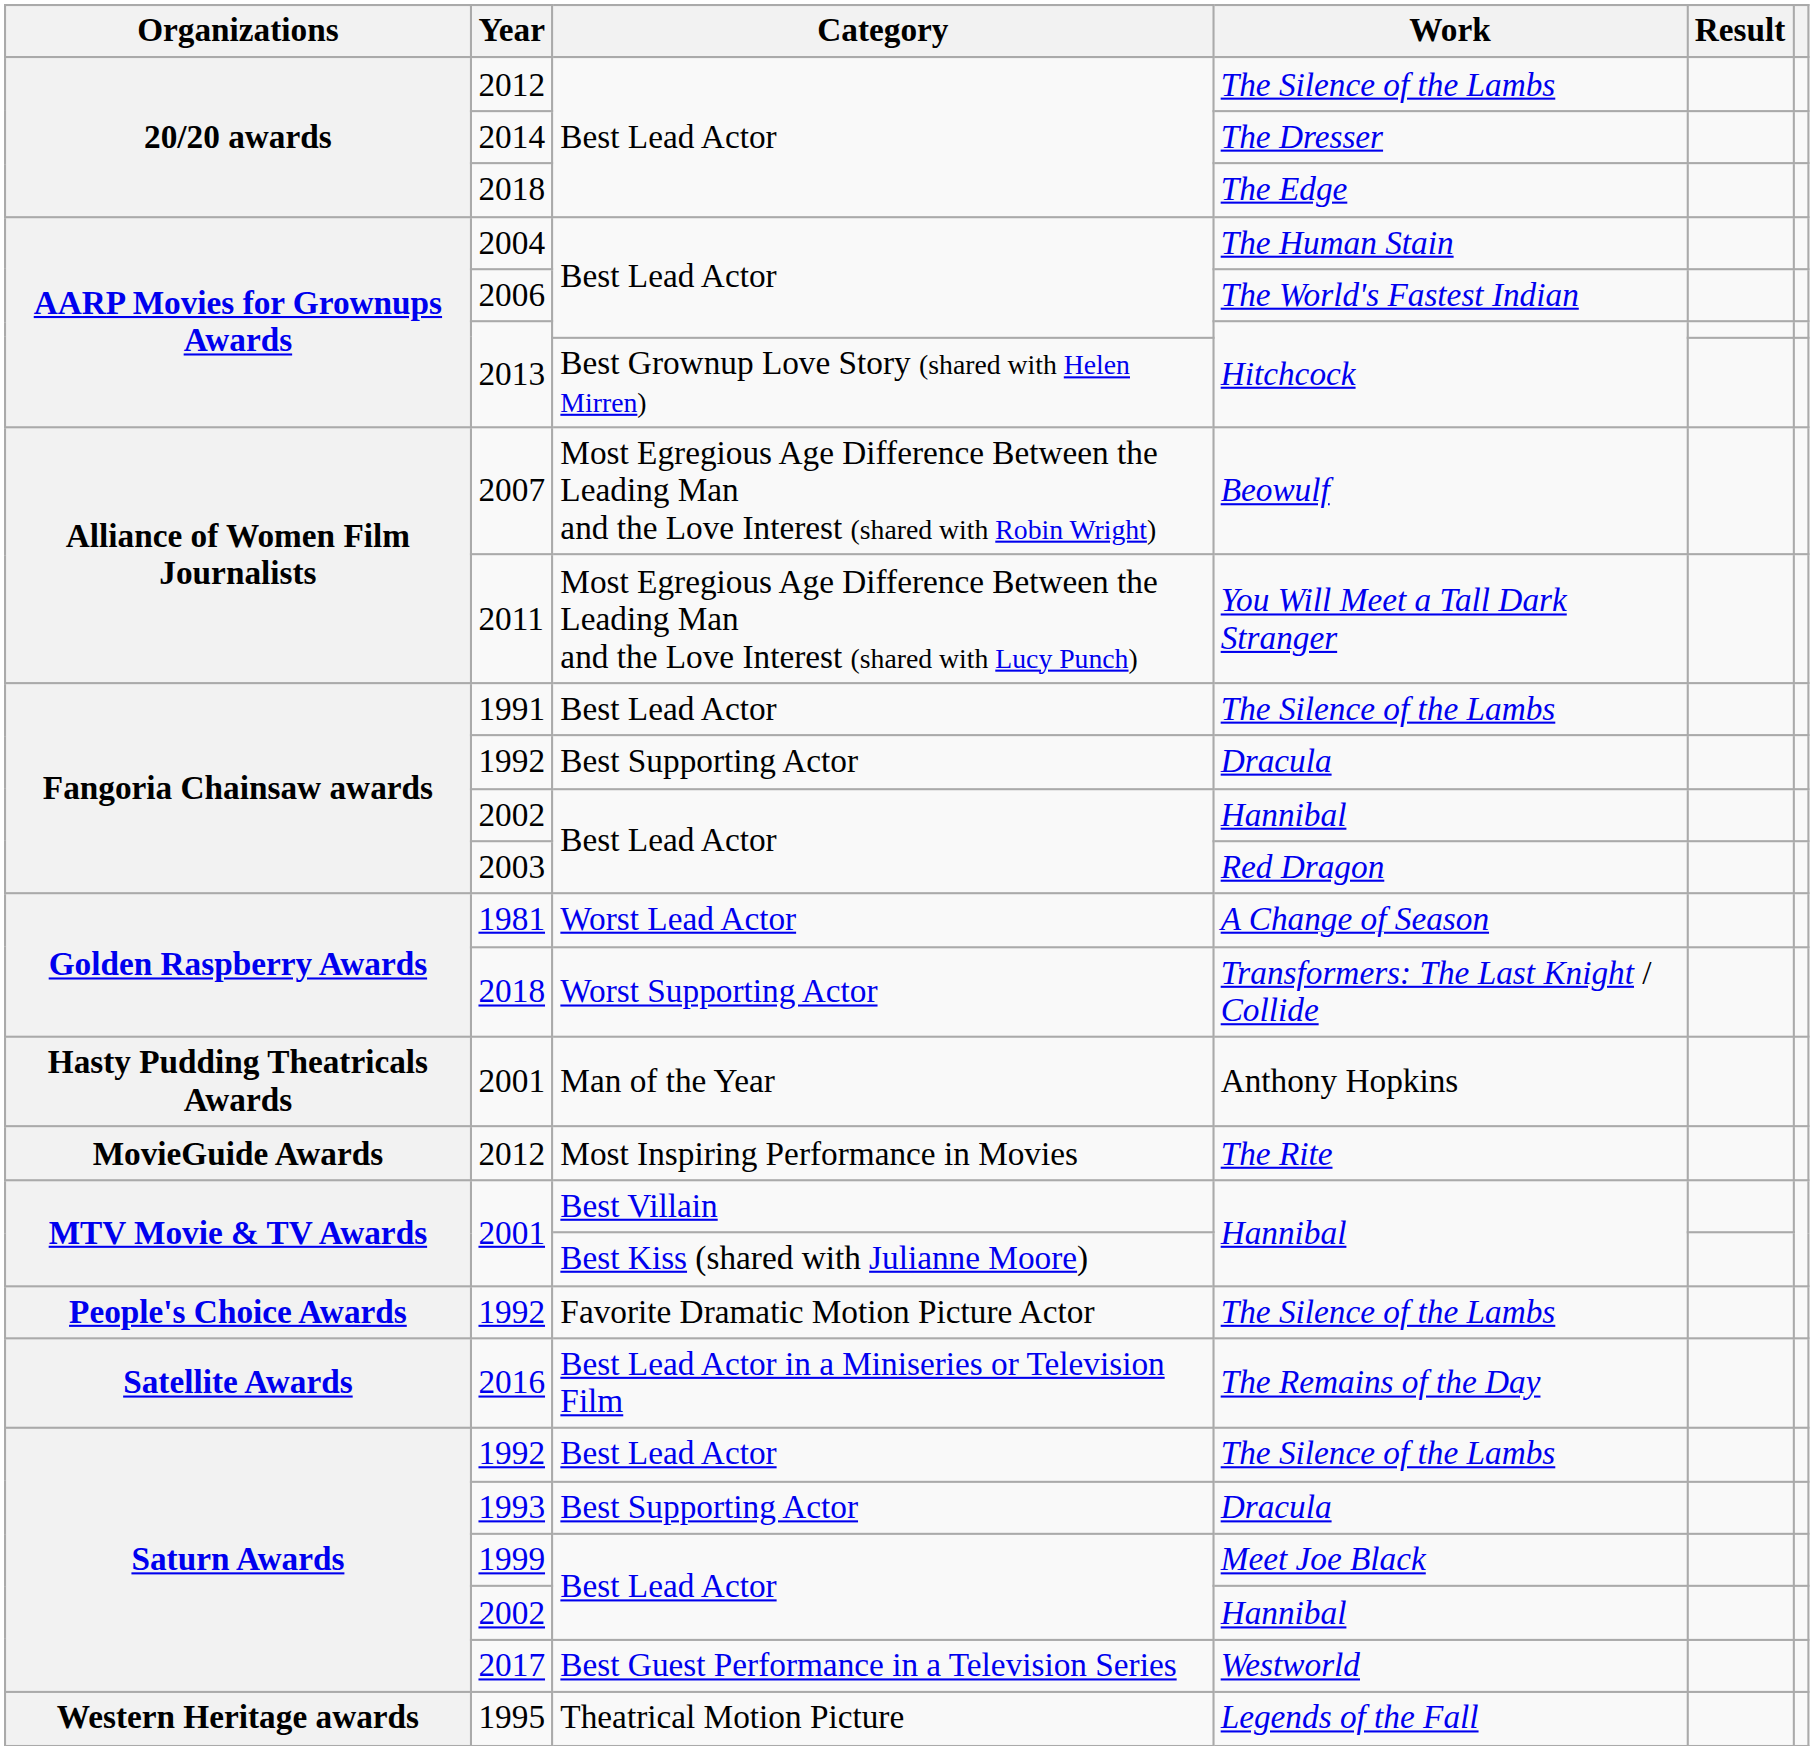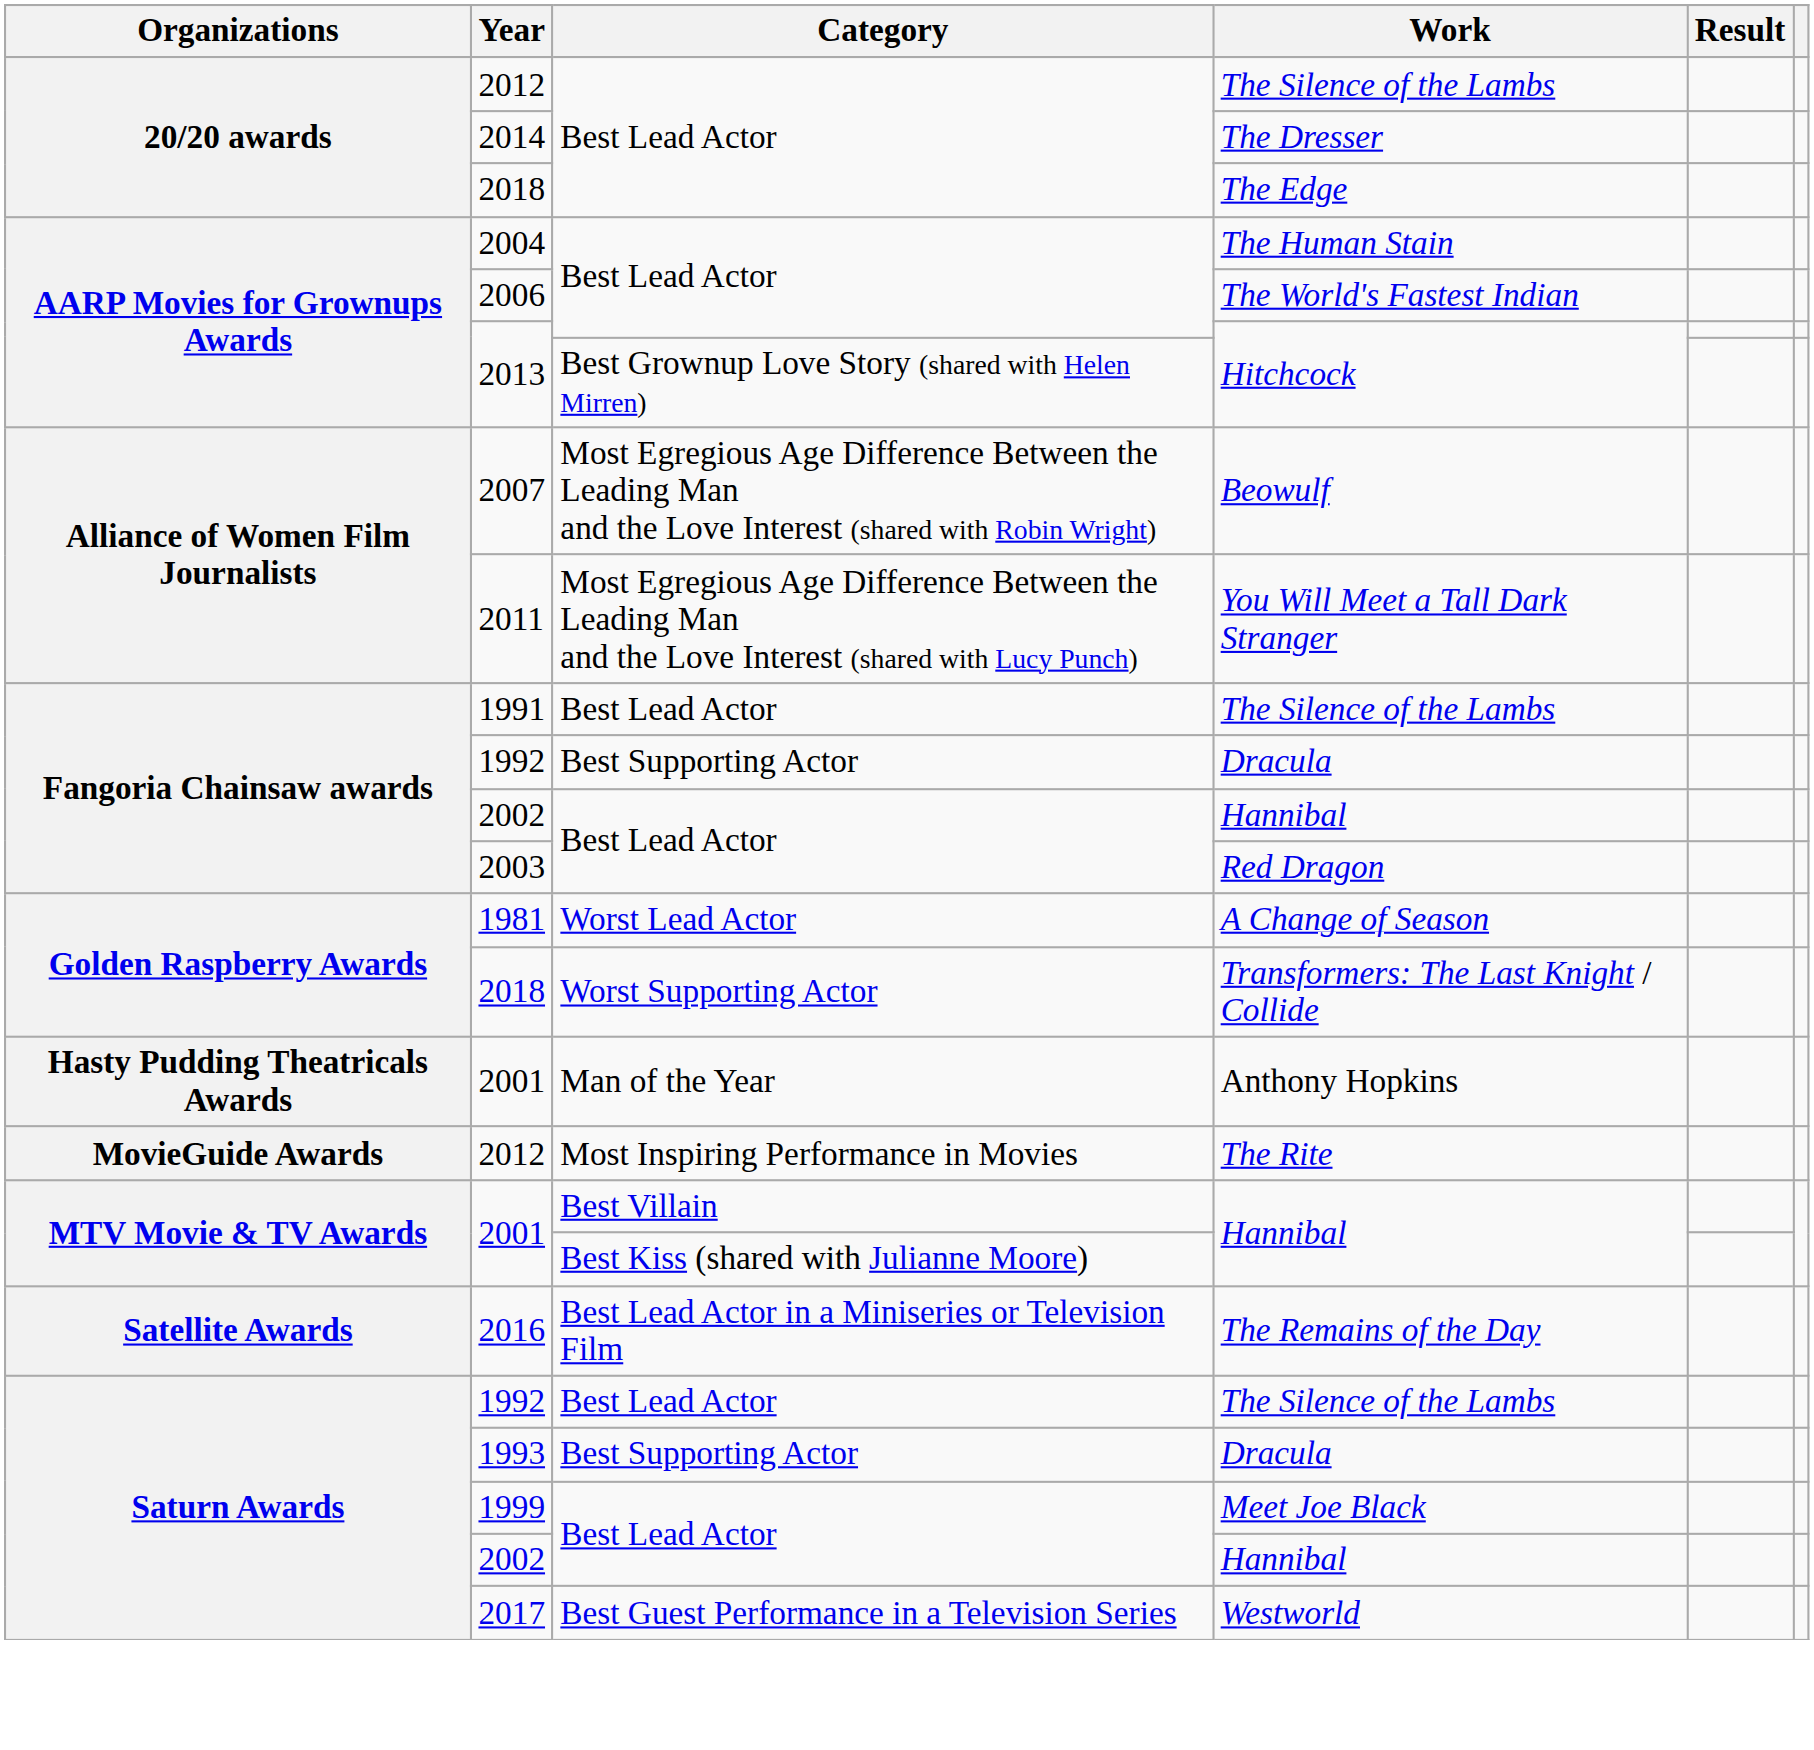- row: People's Choice Awards | 1992 | Favorite Dramatic Motion Picture Actor | The Silence of the Lambs
- row: Western Heritage awards | 1995 | Theatrical Motion Picture | Legends of the Fall
